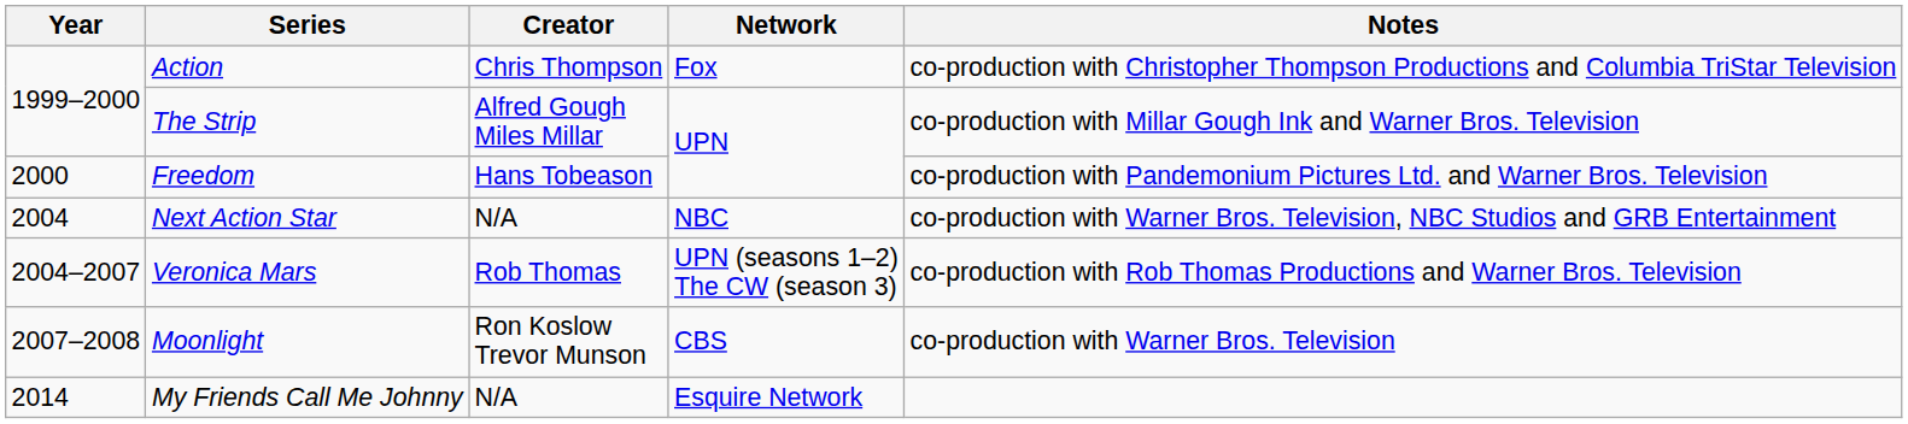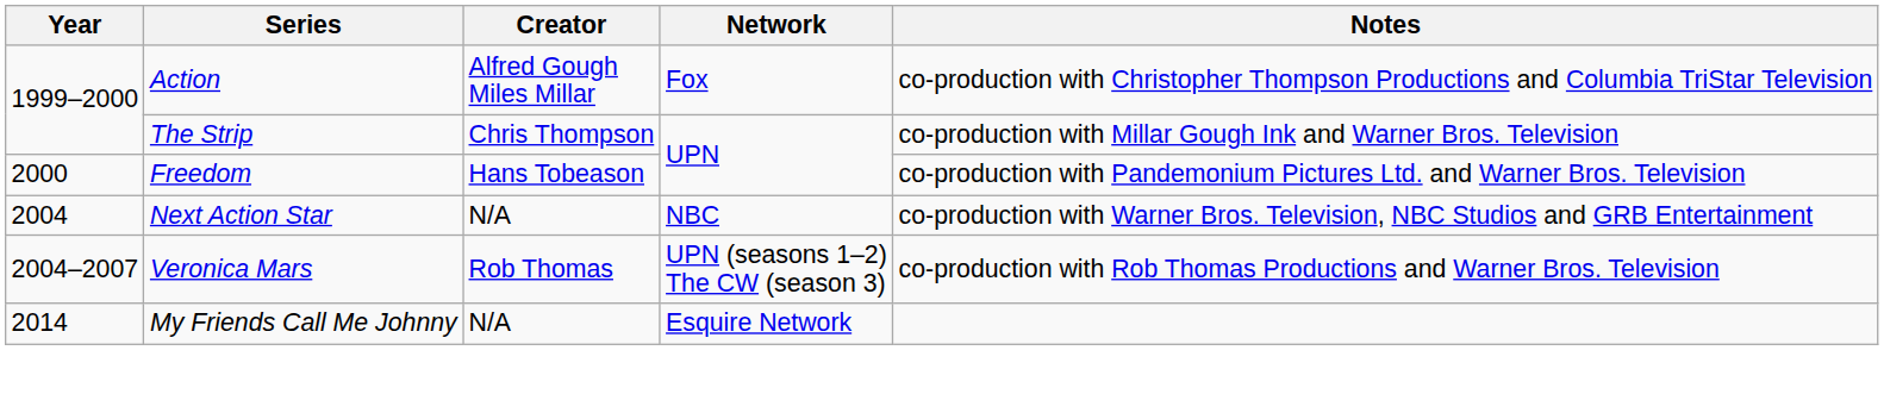Action | Creator: Chris Thompson -> Alfred Gough Miles Millar
The Strip | Creator: Alfred Gough Miles Millar -> Chris Thompson
- row: 2007–2008 | Moonlight | Ron Koslow Trevor Munson | CBS | co-production with Warner Bros. Television
